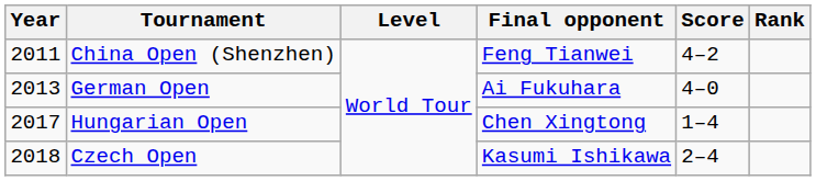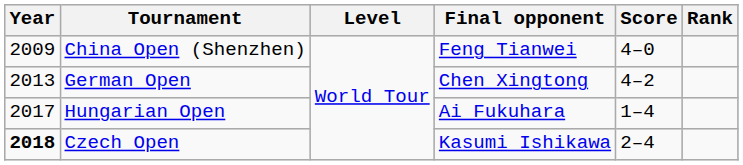China Open (Shenzhen) | Year: 2011 -> 2009
China Open (Shenzhen) | Score: 4–2 -> 4–0
German Open | Final opponent: Ai Fukuhara -> Chen Xingtong
German Open | Score: 4–0 -> 4–2
Hungarian Open | Final opponent: Chen Xingtong -> Ai Fukuhara
Czech Open | Year: normal -> bold
